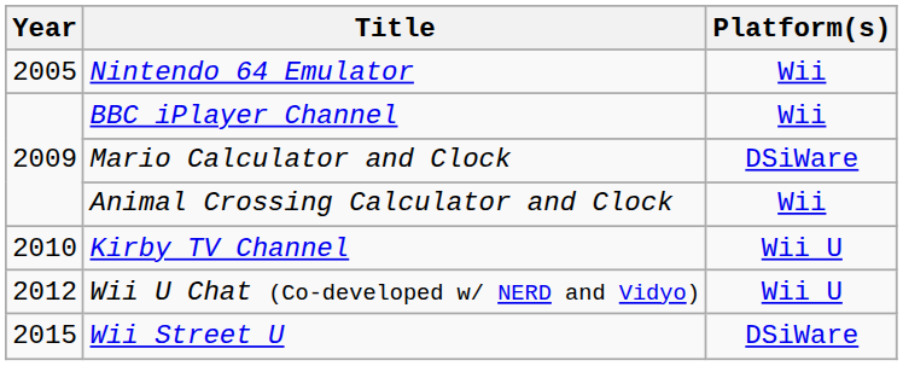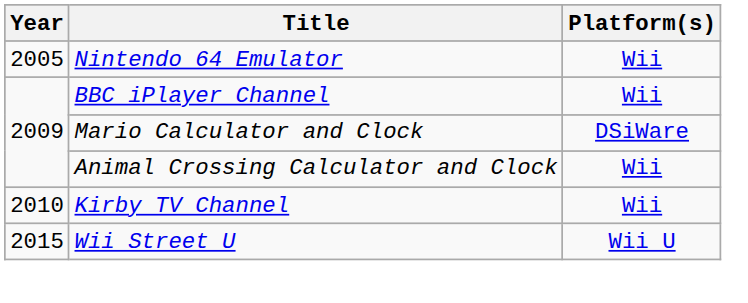Kirby TV Channel | Platform(s): Wii U -> Wii
- row: 2012 | Wii U Chat (Co-developed w/ NERD and Vidyo) | Wii U
Wii Street U | Platform(s): DSiWare -> Wii U
